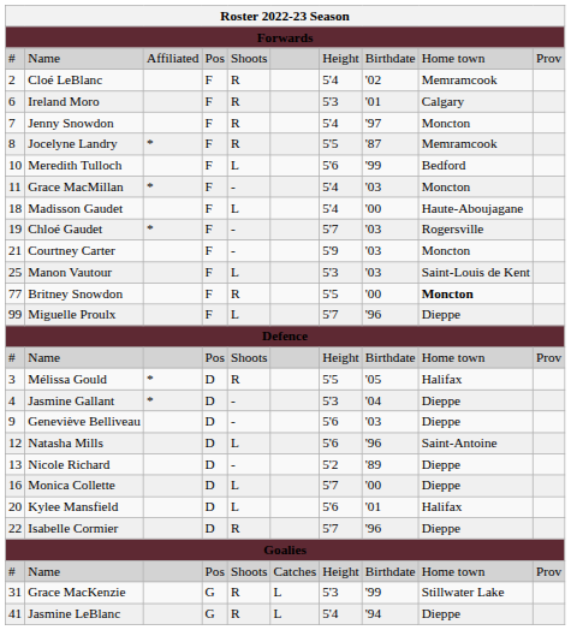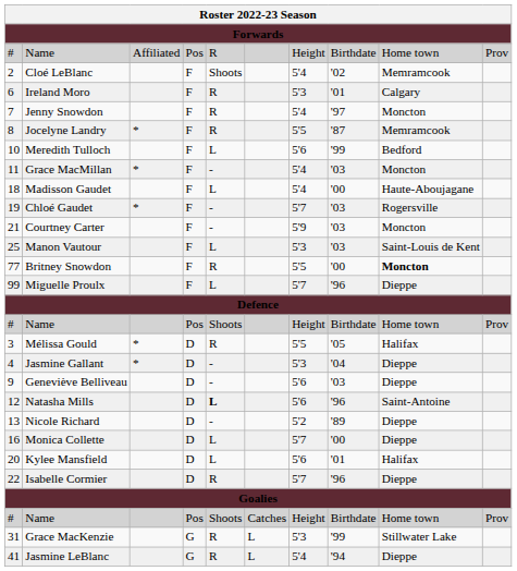Name / Affiliated | column 5: Shoots -> R
Cloé LeBlanc | column 5: R -> Shoots
Natasha Mills | column 5: normal -> bold
